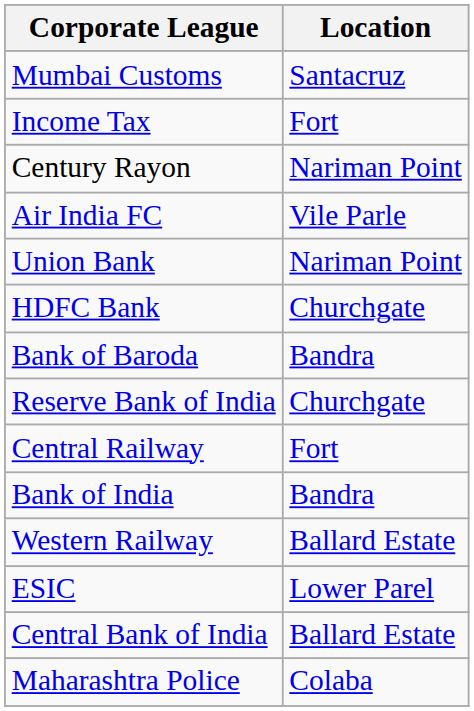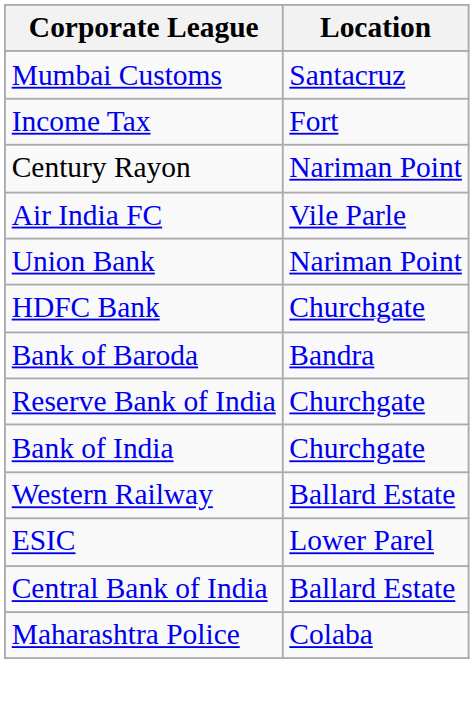- row: Central Railway | Fort
Bank of India | Location: Bandra -> Churchgate
